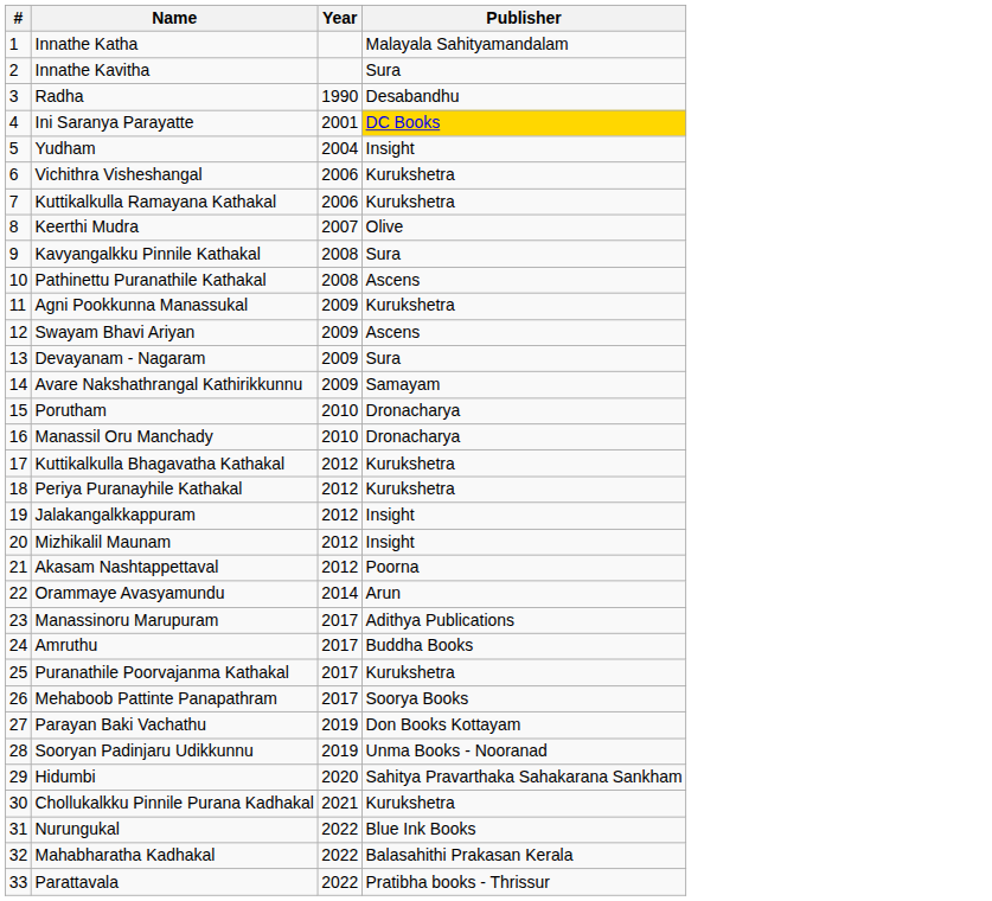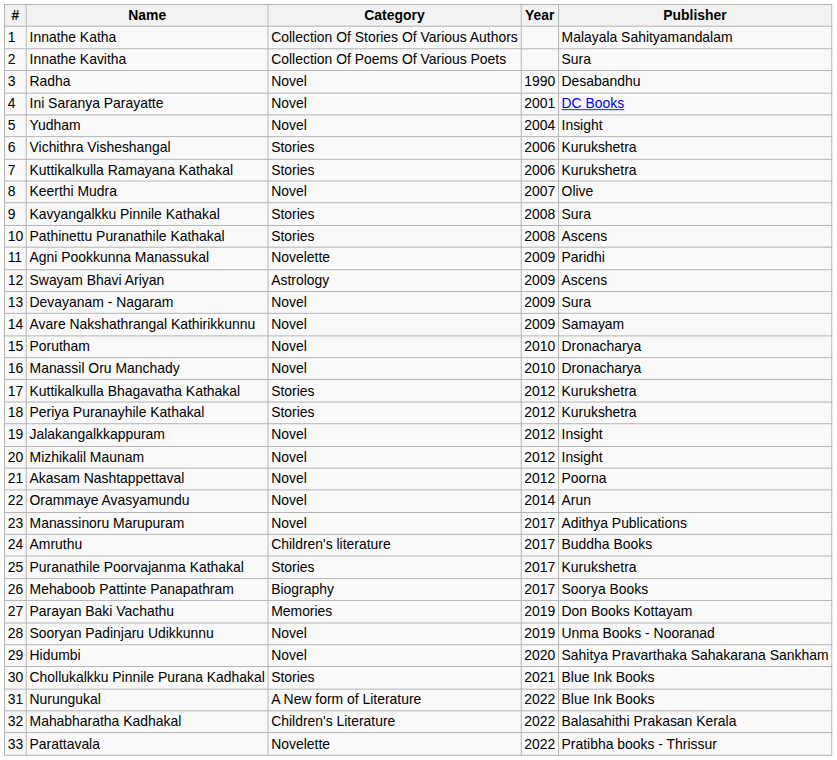+ column: Category | Collection Of Stories Of Various Authors | Collection Of Poems Of Various Poets | Novel | Novel | Novel | Stories | Stories | Novel | Stories | Stories | Novelette | Astrology | Novel | Novel | Novel | Novel | Stories | Stories | Novel | Novel | Novel | Novel | Novel | Children's literature | Stories | Biography | Memories | Novel | Novel | Stories | A New form of Literature | Children's Literature | Novelette
Ini Saranya Parayatte | Publisher: gold background -> no background
Agni Pookkunna Manassukal | Publisher: Kurukshetra -> Paridhi
Chollukalkku Pinnile Purana Kadhakal | Publisher: Kurukshetra -> Blue Ink Books
